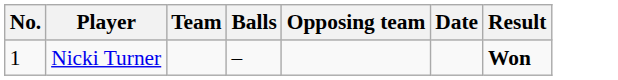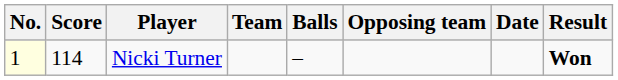+ column: Score | 114
Nicki Turner | No.: no background -> lightyellow background
